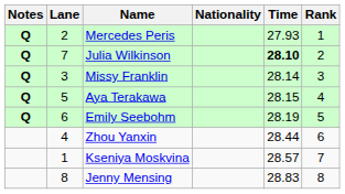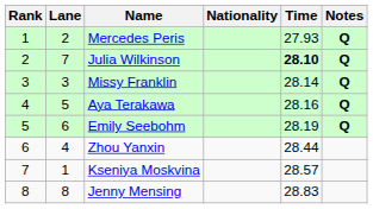columns swapped: Rank <-> Notes
Aya Terakawa | Time: 28.15 -> 28.16
